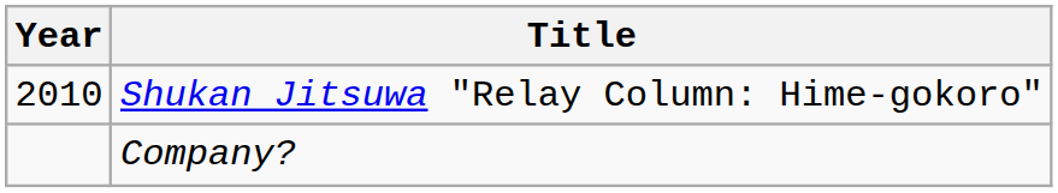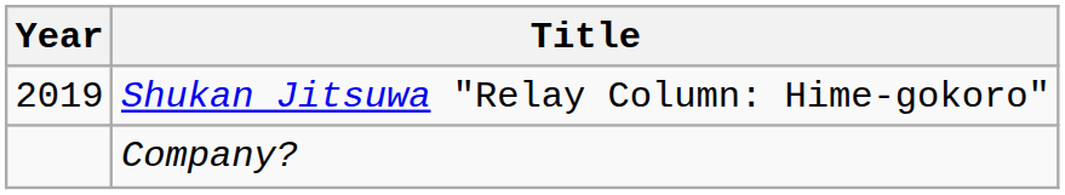Shukan Jitsuwa "Relay Column: Hime-gokoro" | Year: 2010 -> 2019
